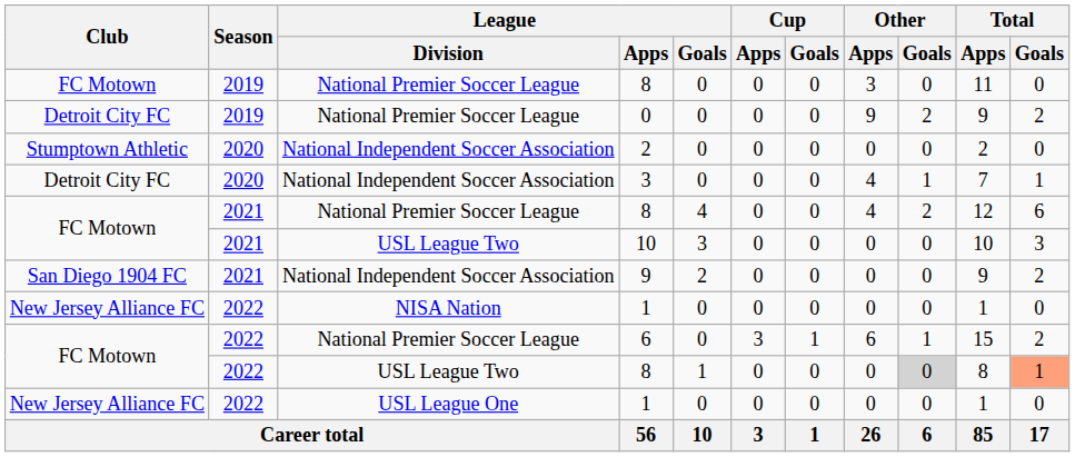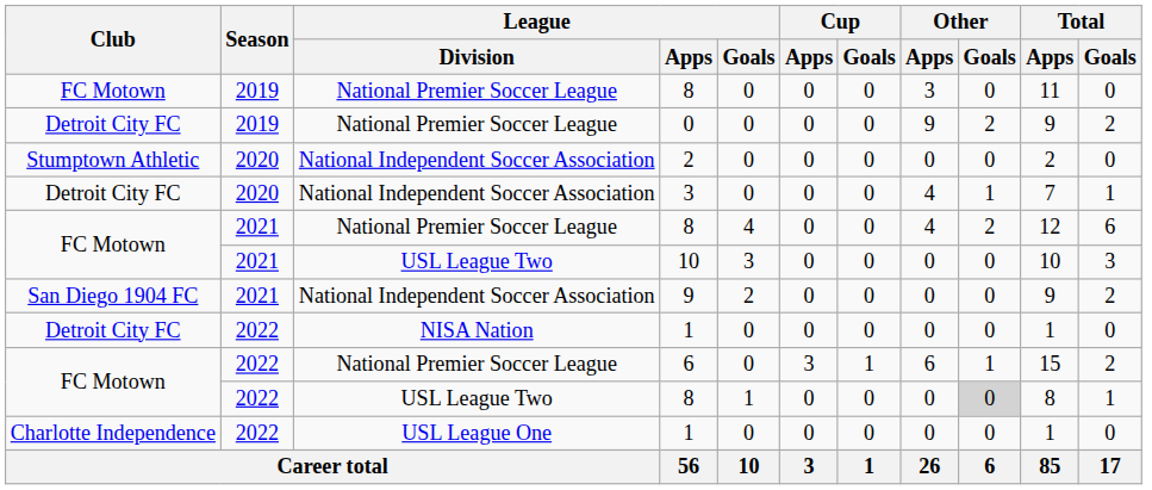NISA Nation / 1 | Club: New Jersey Alliance FC -> Detroit City FC
USL League Two / 8 | Total / Goals: lightsalmon background -> no background
USL League One / 1 | Club: New Jersey Alliance FC -> Charlotte Independence
